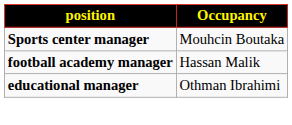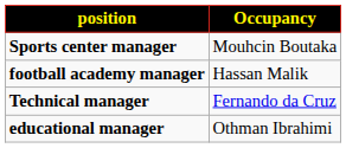+ row: Technical manager | Fernando da Cruz
